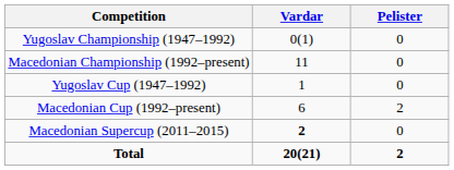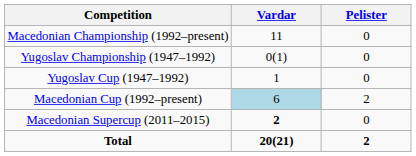rows swapped: Yugoslav Championship (1947–1992) <-> Macedonian Championship (1992–present)
Macedonian Cup (1992–present) | Vardar: no background -> lightblue background
